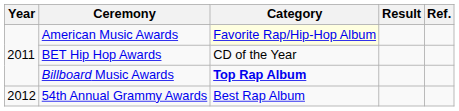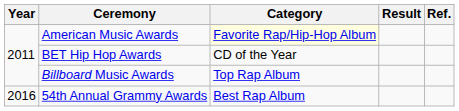Billboard Music Awards | Category: bold -> normal
54th Annual Grammy Awards | Year: 2012 -> 2016
